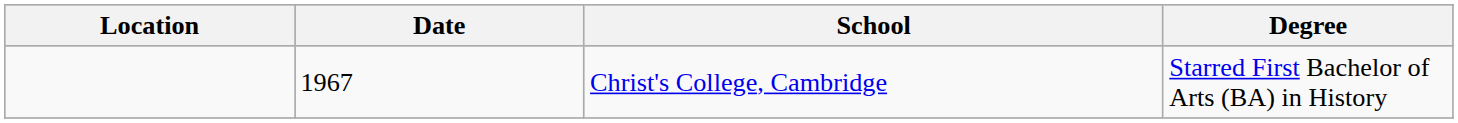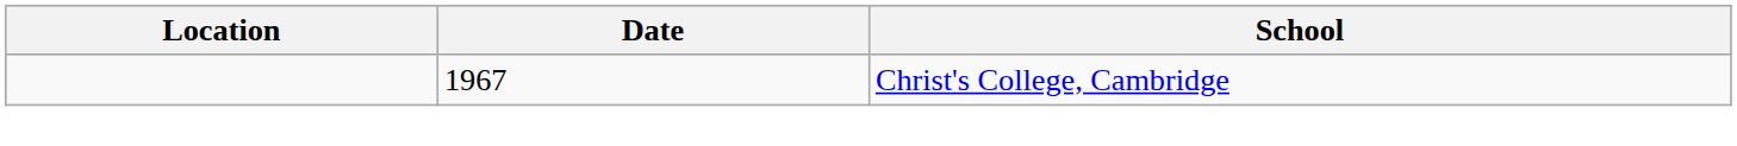- column: Degree | Starred First Bachelor of Arts (BA) in History
